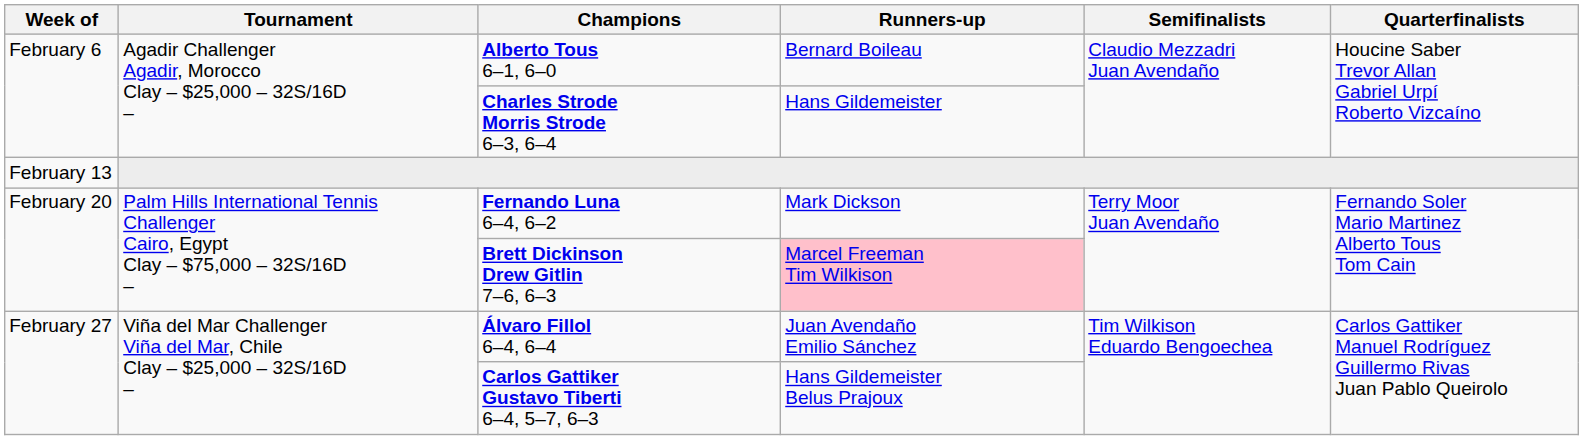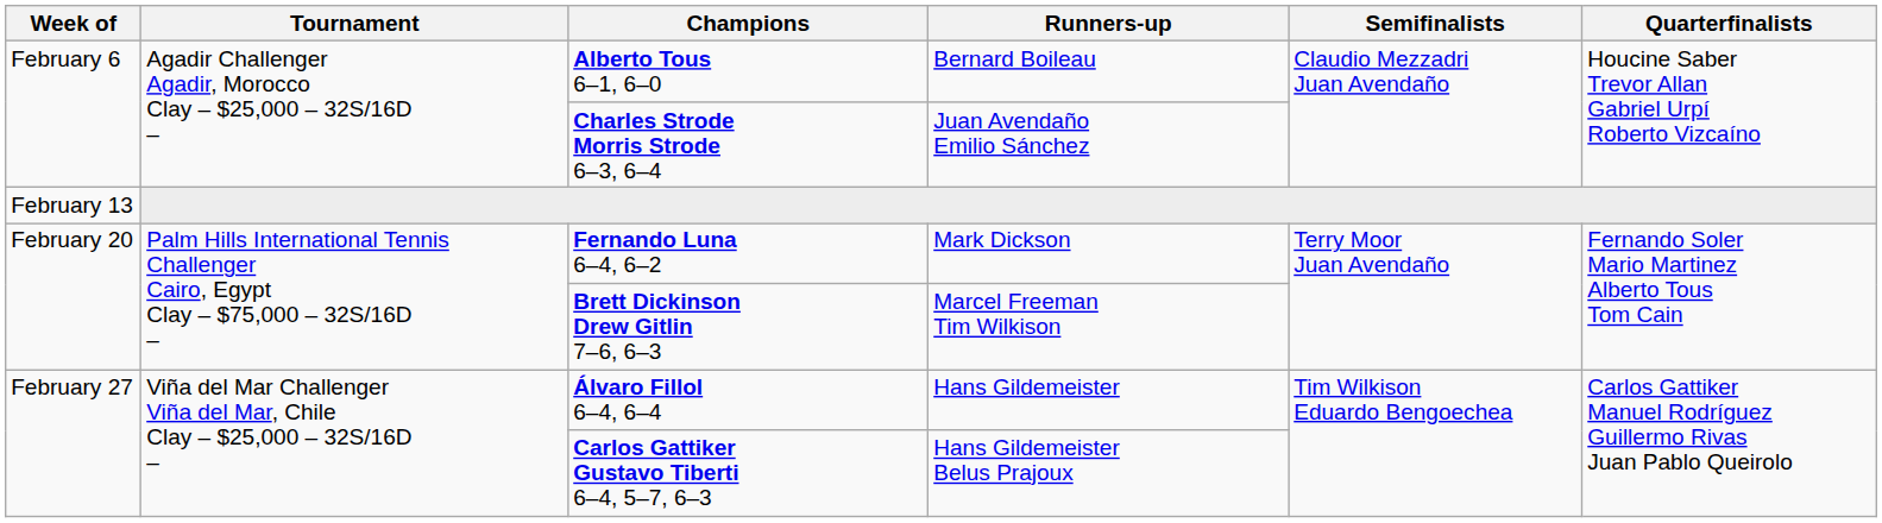Charles Strode Morris Strode 6–3, 6–4 | Runners-up: Hans Gildemeister -> Juan Avendaño Emilio Sánchez
Brett Dickinson Drew Gitlin 7–6, 6–3 | Runners-up: pink background -> no background
Álvaro Fillol 6–4, 6–4 | Runners-up: Juan Avendaño Emilio Sánchez -> Hans Gildemeister
